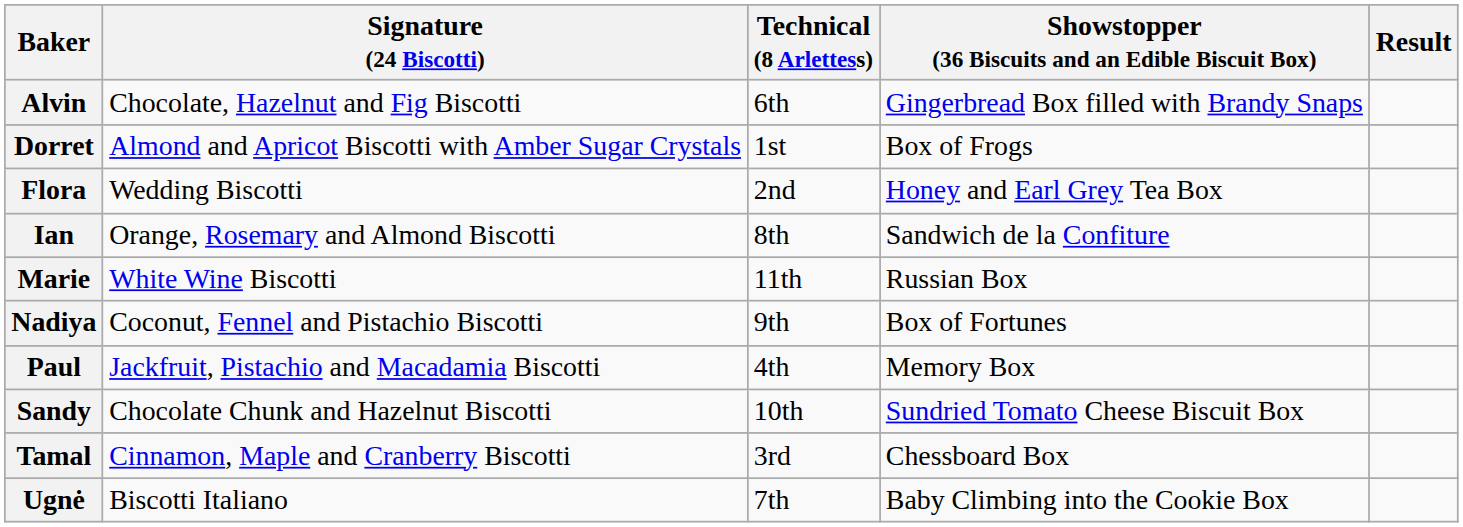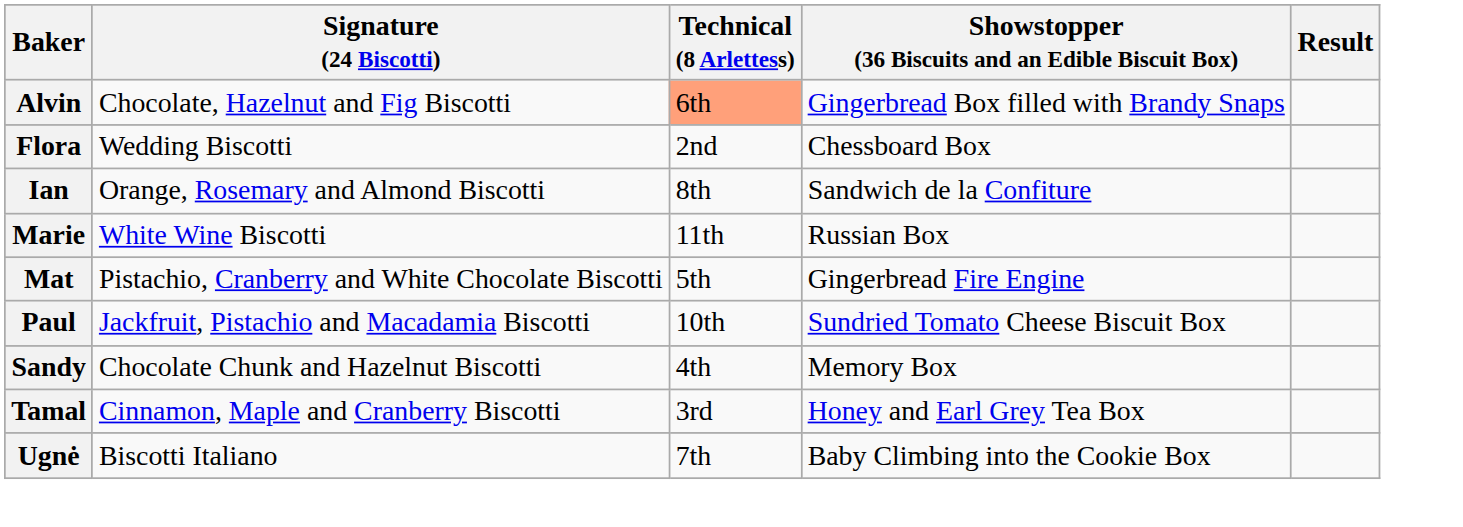Alvin | Technical (8 Arlettess): no background -> lightsalmon background
- row: Dorret | Almond and Apricot Biscotti with Amber Sugar Crystals | 1st | Box of Frogs
Flora | Showstopper (36 Biscuits and an Edible Biscuit Box): Honey and Earl Grey Tea Box -> Chessboard Box
+ row: Mat | Pistachio, Cranberry and White Chocolate Biscotti | 5th | Gingerbread Fire Engine
- row: Nadiya | Coconut, Fennel and Pistachio Biscotti | 9th | Box of Fortunes
Paul | Technical (8 Arlettess): 4th -> 10th
Paul | Showstopper (36 Biscuits and an Edible Biscuit Box): Memory Box -> Sundried Tomato Cheese Biscuit Box
Sandy | Technical (8 Arlettess): 10th -> 4th
Sandy | Showstopper (36 Biscuits and an Edible Biscuit Box): Sundried Tomato Cheese Biscuit Box -> Memory Box
Tamal | Showstopper (36 Biscuits and an Edible Biscuit Box): Chessboard Box -> Honey and Earl Grey Tea Box
